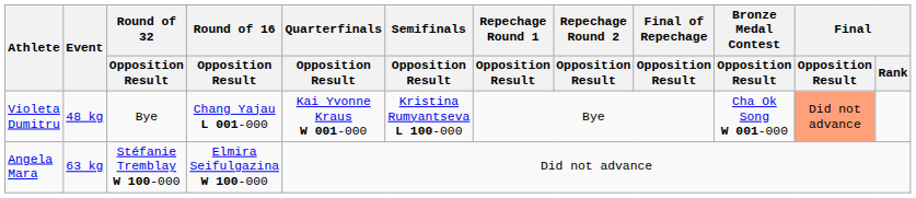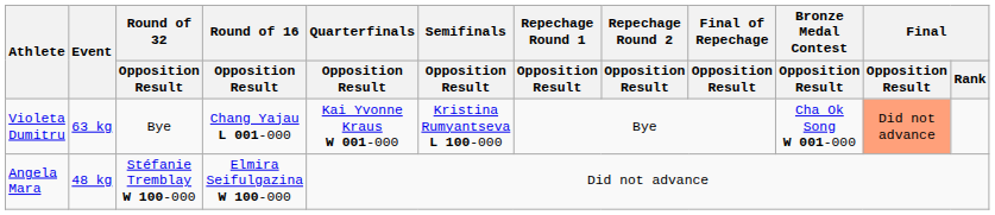Violeta Dumitru | Event: 48 kg -> 63 kg
Angela Mara | Event: 63 kg -> 48 kg
